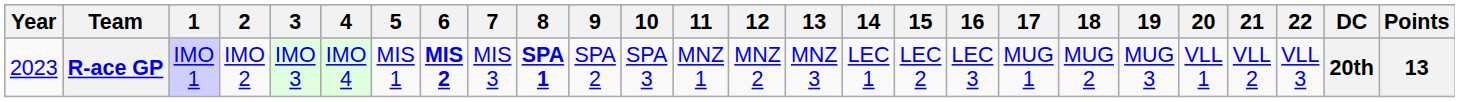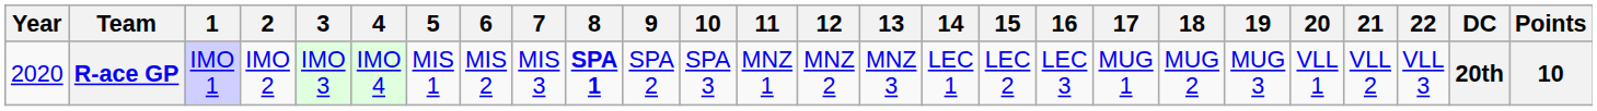R-ace GP | Year: 2023 -> 2020
R-ace GP | 6: bold -> normal
R-ace GP | Points: 13 -> 10
